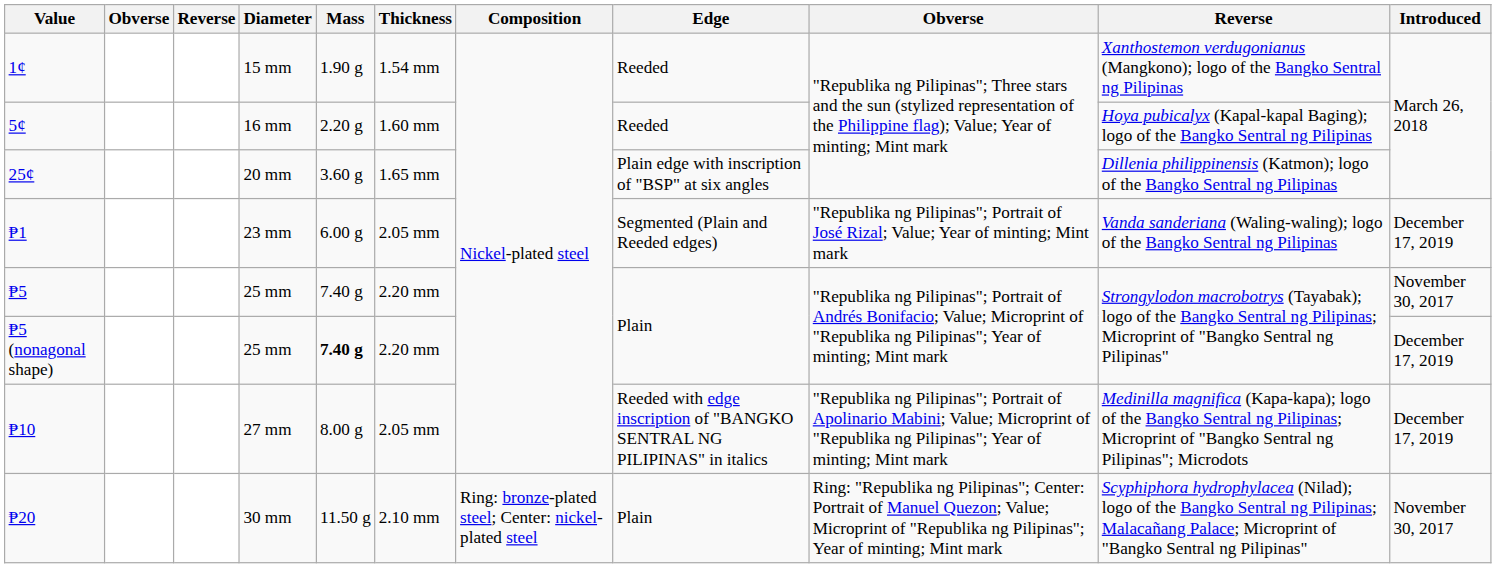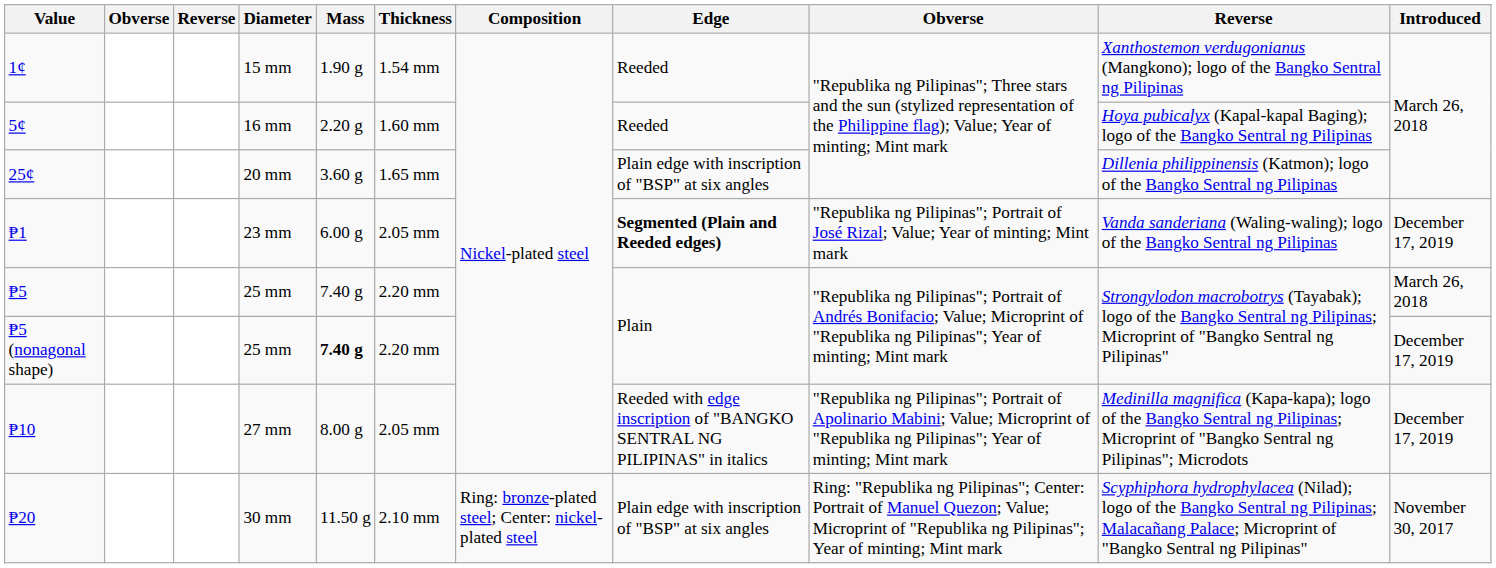₱1 | Edge: normal -> bold
₱5 | Introduced: November 30, 2017 -> March 26, 2018
₱20 | Edge: Plain -> Plain edge with inscription of "BSP" at six angles
